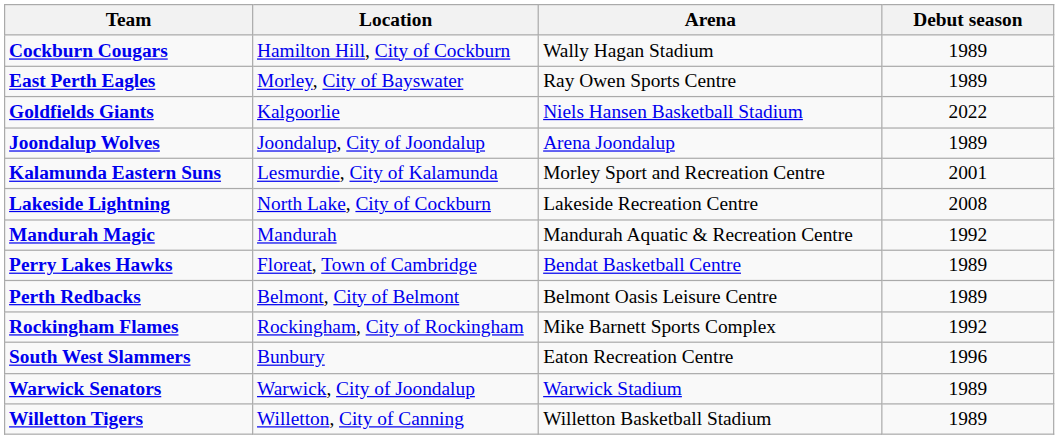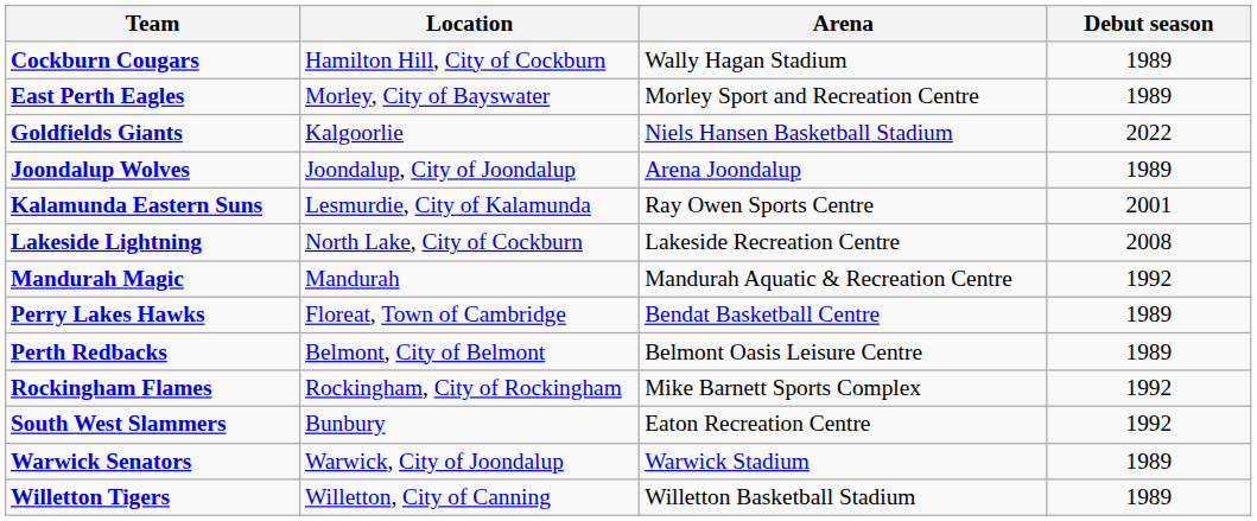East Perth Eagles | Arena: Ray Owen Sports Centre -> Morley Sport and Recreation Centre
Kalamunda Eastern Suns | Arena: Morley Sport and Recreation Centre -> Ray Owen Sports Centre
South West Slammers | Debut season: 1996 -> 1992
